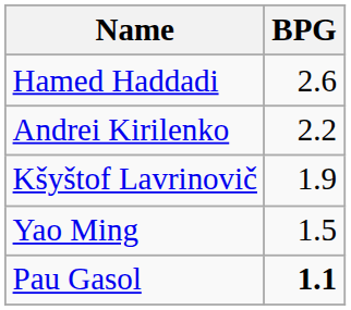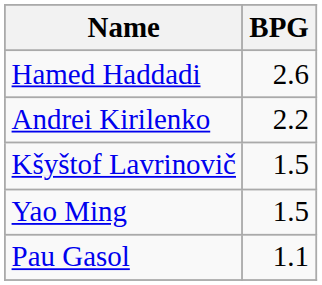Kšyštof Lavrinovič | BPG: 1.9 -> 1.5
Pau Gasol | BPG: bold -> normal
